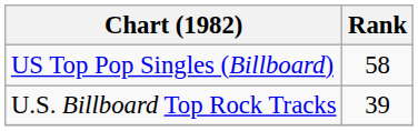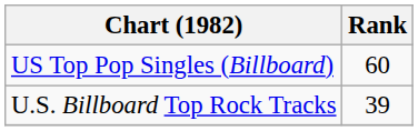US Top Pop Singles (Billboard) | Rank: 58 -> 60
